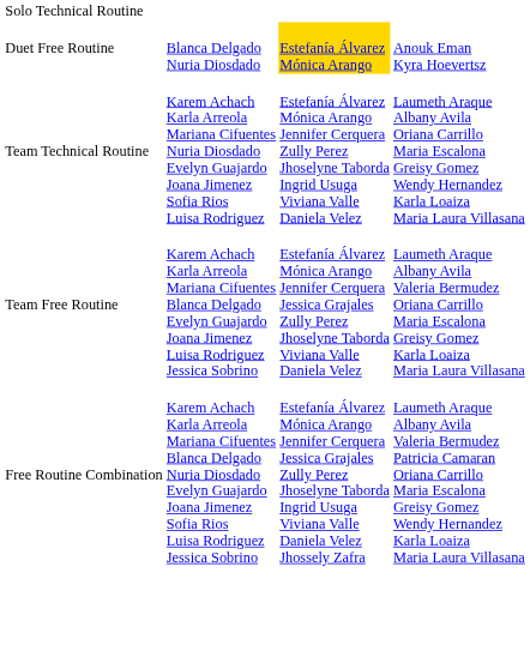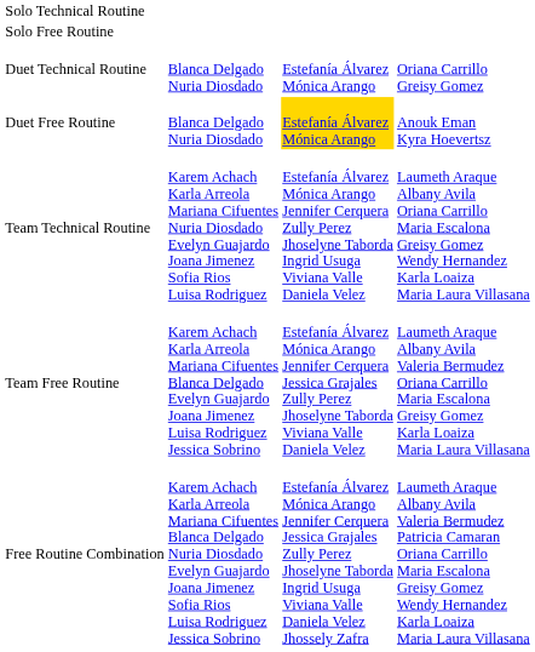+ row: Solo Free Routine
+ row: Duet Technical Routine | Blanca Delgado Nuria Diosdado | Estefanía Álvarez Mónica Arango | Oriana Carrillo Greisy Gomez
